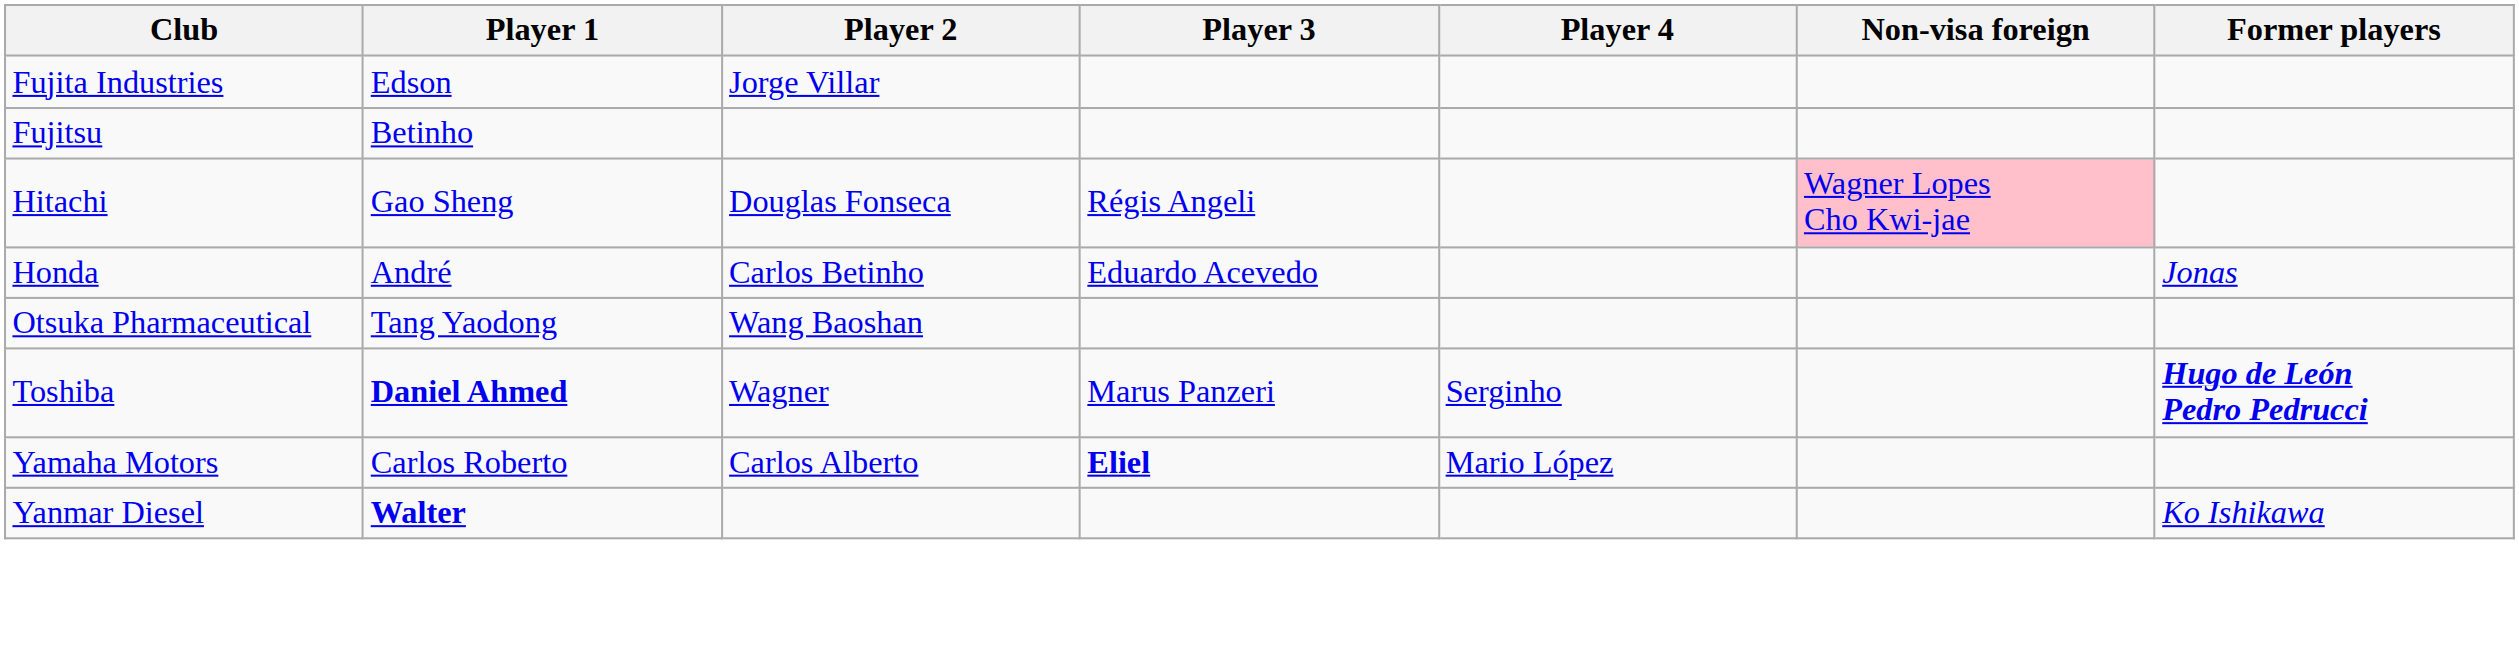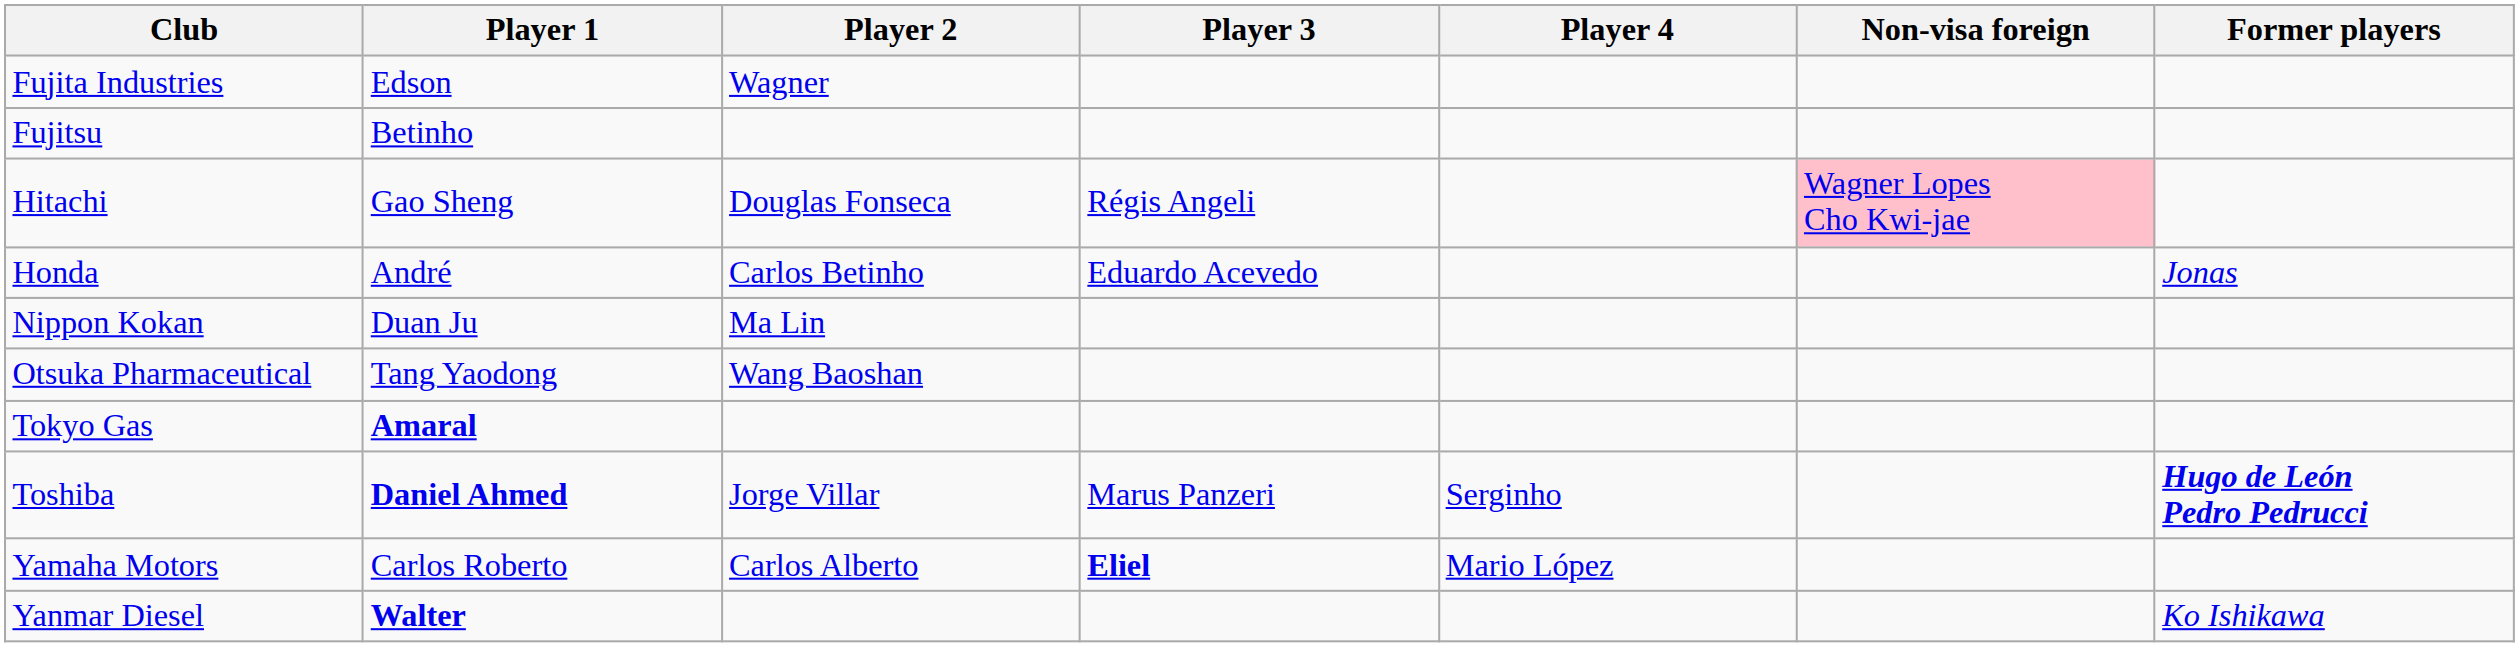Fujita Industries | Player 2: Jorge Villar -> Wagner
+ row: Nippon Kokan | Duan Ju | Ma Lin
+ row: Tokyo Gas | Amaral
Toshiba | Player 2: Wagner -> Jorge Villar
